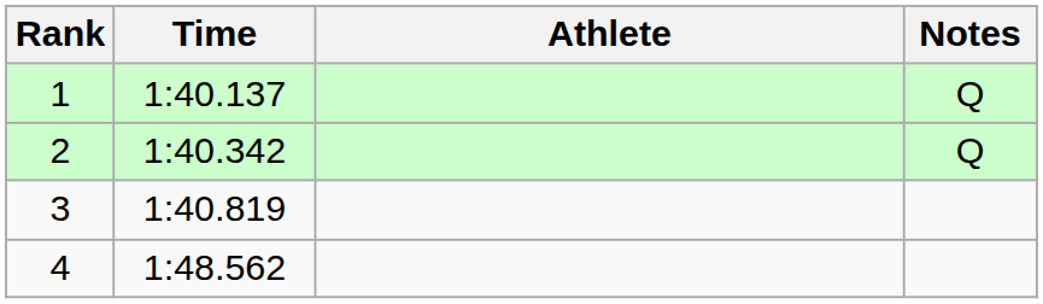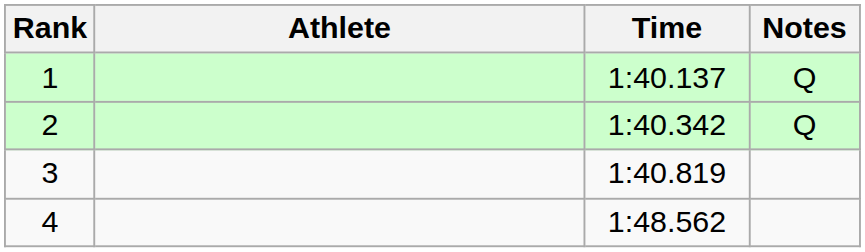columns swapped: Athlete <-> Time
